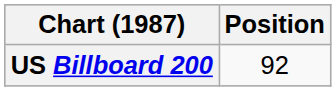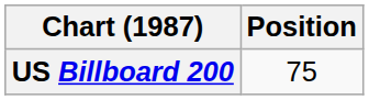US Billboard 200 | Position: 92 -> 75
